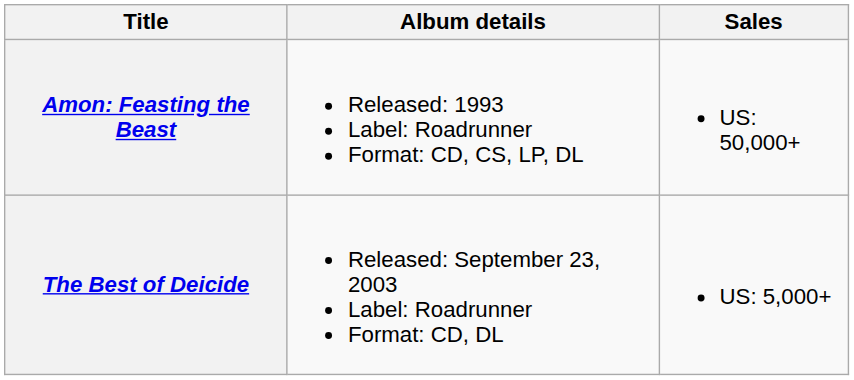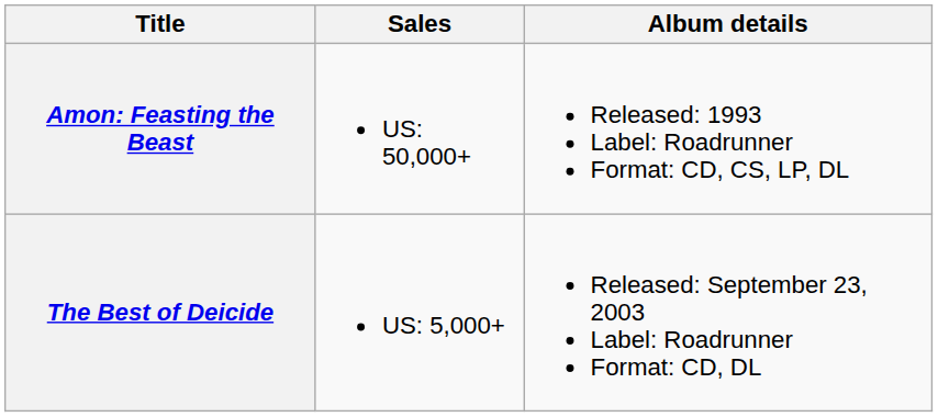columns swapped: Album details <-> Sales
